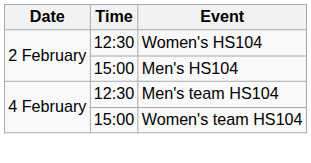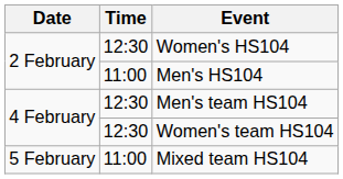Men's HS104 | Time: 15:00 -> 11:00
Women's team HS104 | Time: 15:00 -> 12:30
+ row: 5 February | 11:00 | Mixed team HS104
